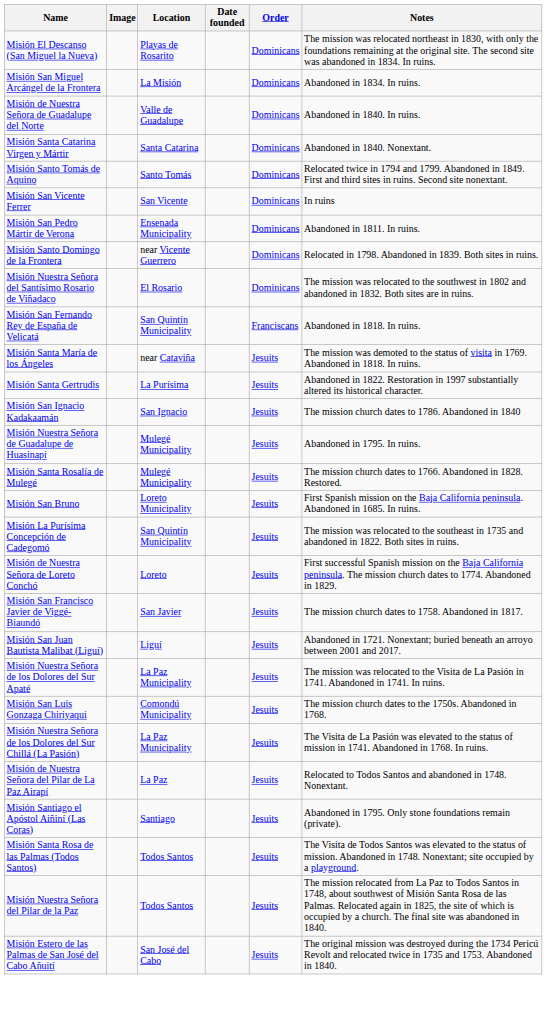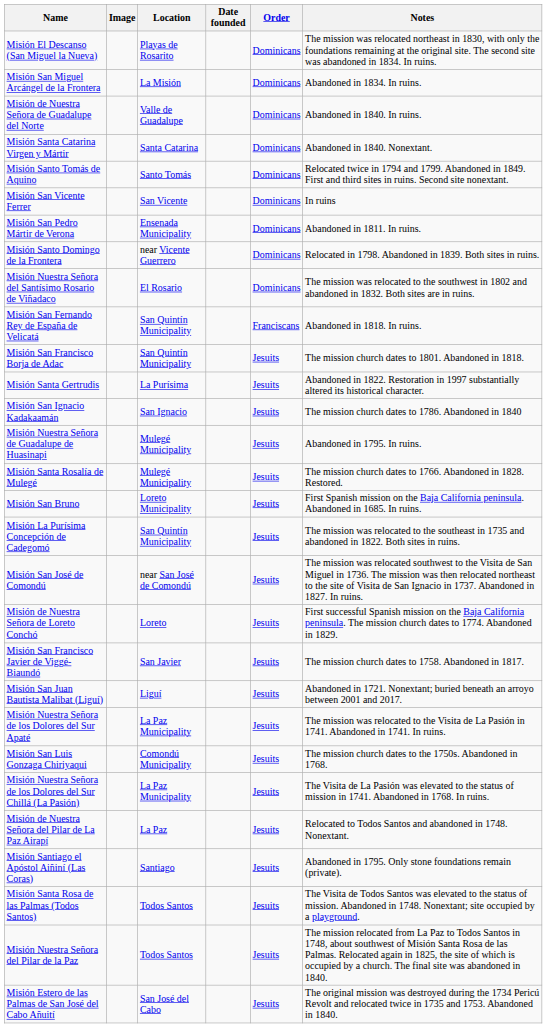- row: Misión Santa María de los Ángeles | near Cataviña | Jesuits | The mission was demoted to the status of visita in 1769. Abandoned in 1818. In ruins.
+ row: Misión San Francisco Borja de Adac | San Quintín Municipality | Jesuits | The mission church dates to 1801. Abandoned in 1818.
+ row: Misión San José de Comondú | near San José de Comondú | Jesuits | The mission was relocated southwest to the Visita de San Miguel in 1736. The mission was then relocated northeast to the site of Visita de San Ignacio in 1737. Abandoned in 1827. In ruins.
